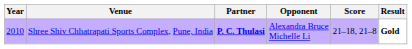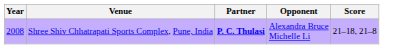- column: Result | Gold
Shree Shiv Chhatrapati Sports Complex, Pune, India | Year: 2010 -> 2008
